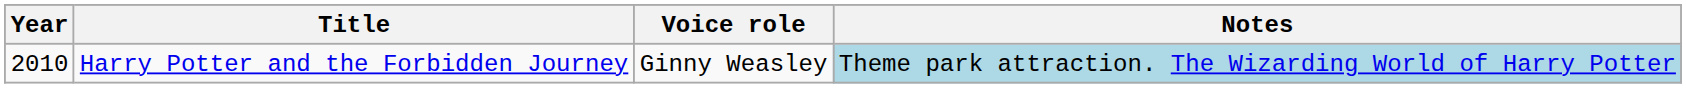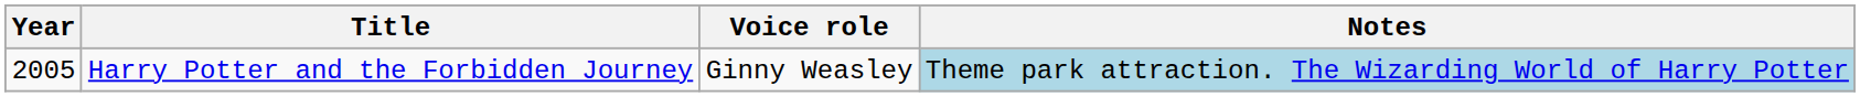Harry Potter and the Forbidden Journey | Year: 2010 -> 2005
